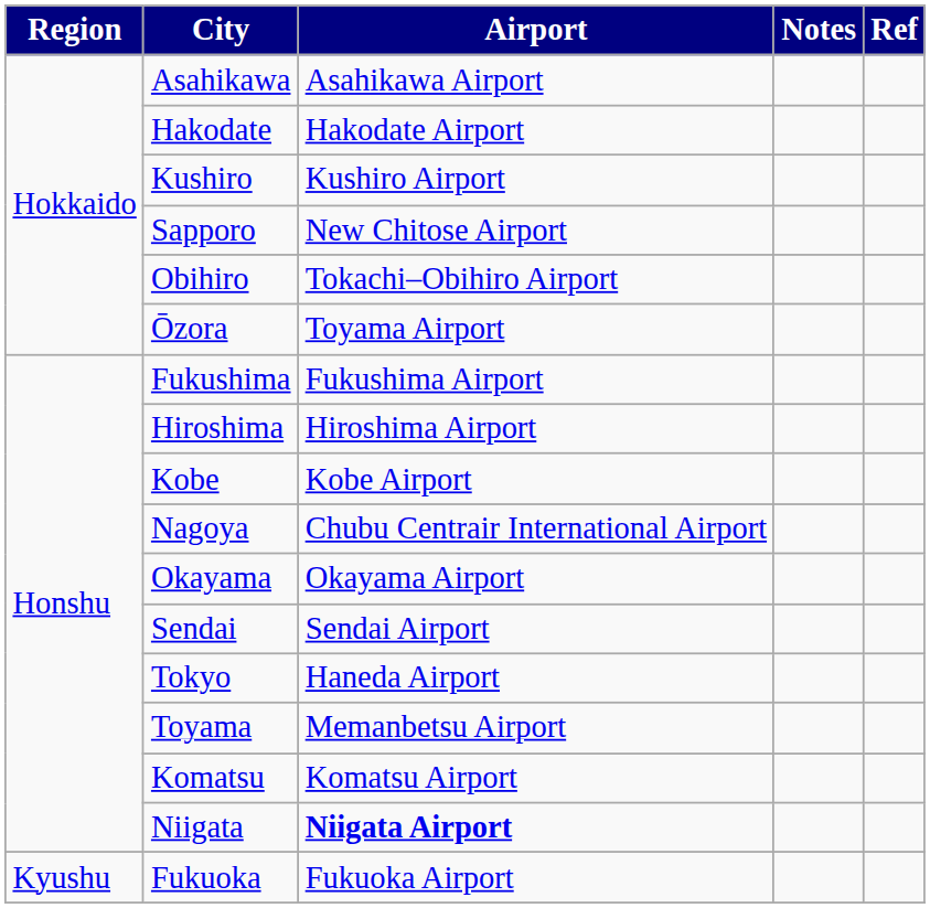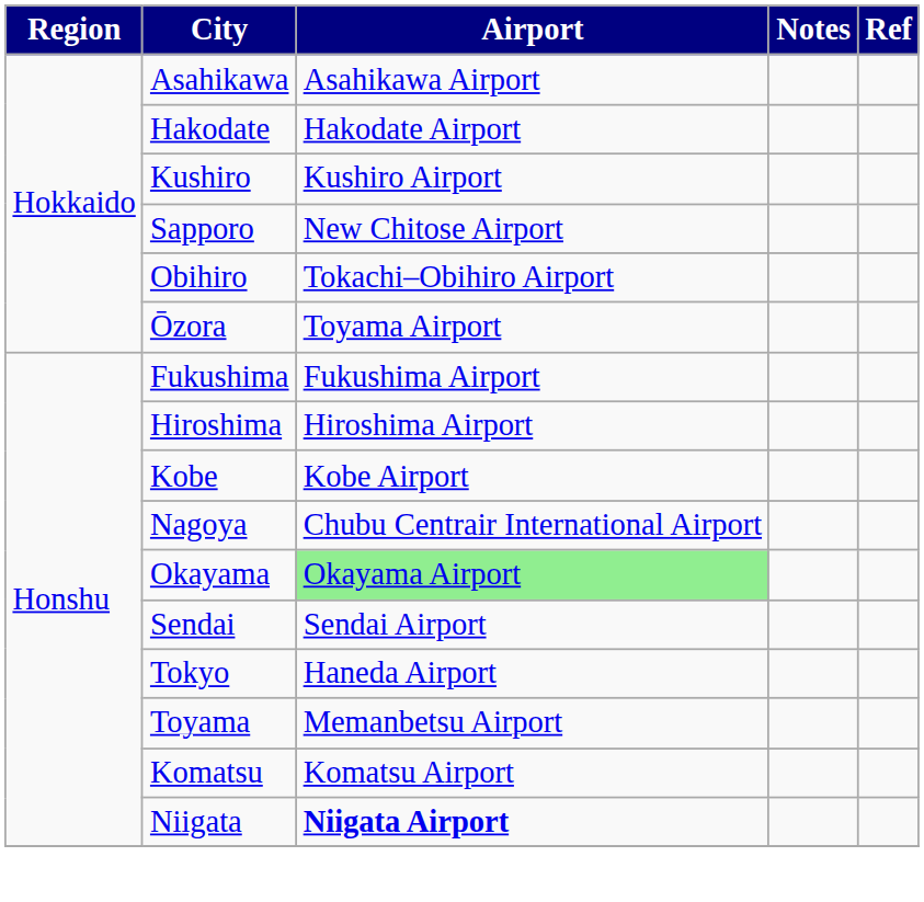Okayama | Airport: no background -> lightgreen background
- row: Kyushu | Fukuoka | Fukuoka Airport
